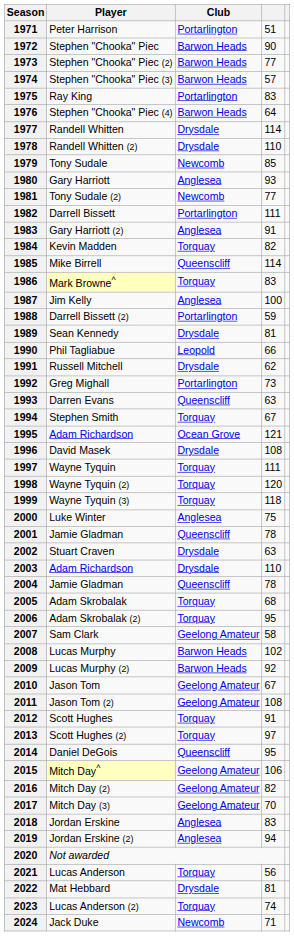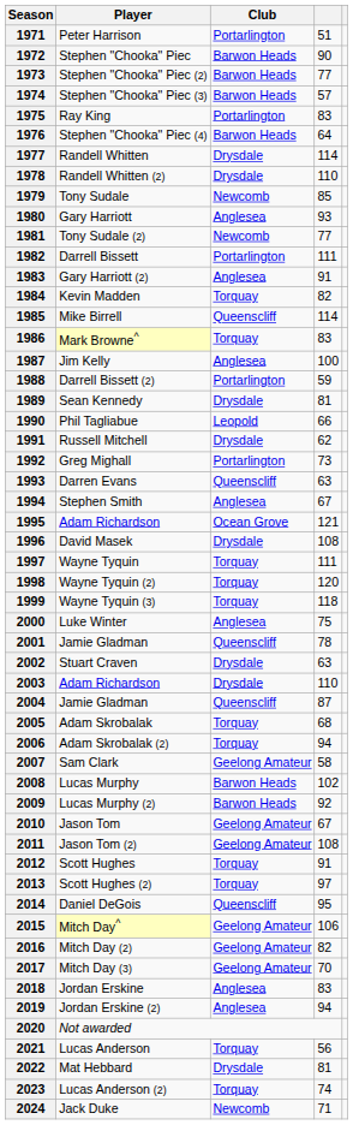1994 | Club: Torquay -> Anglesea
2004 | column 4: 78 -> 87
2006 | column 4: 95 -> 94
